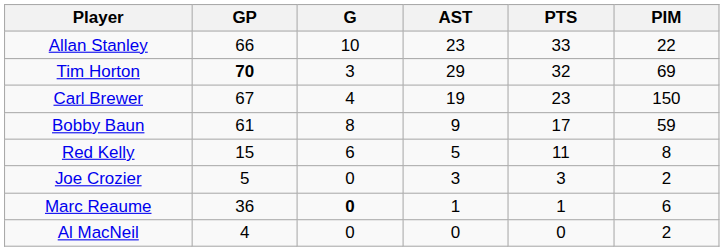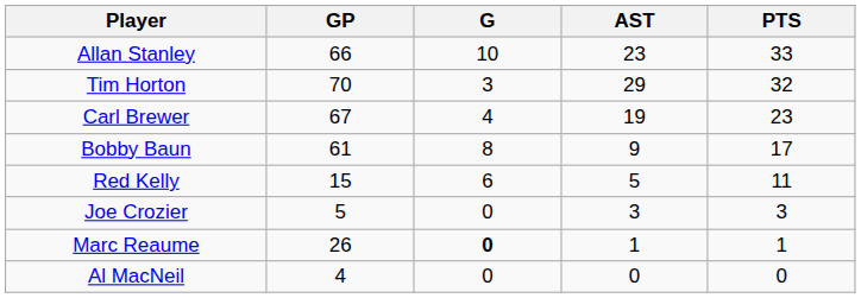- column: PIM | 22 | 69 | 150 | 59 | 8 | 2 | 6 | 2
Tim Horton | GP: bold -> normal
Marc Reaume | GP: 36 -> 26
